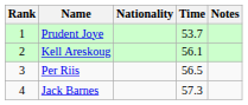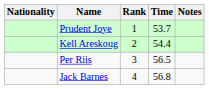columns swapped: Rank <-> Nationality
Kell Areskoug | Time: 56.1 -> 54.4
Jack Barnes | Time: 57.3 -> 56.8
